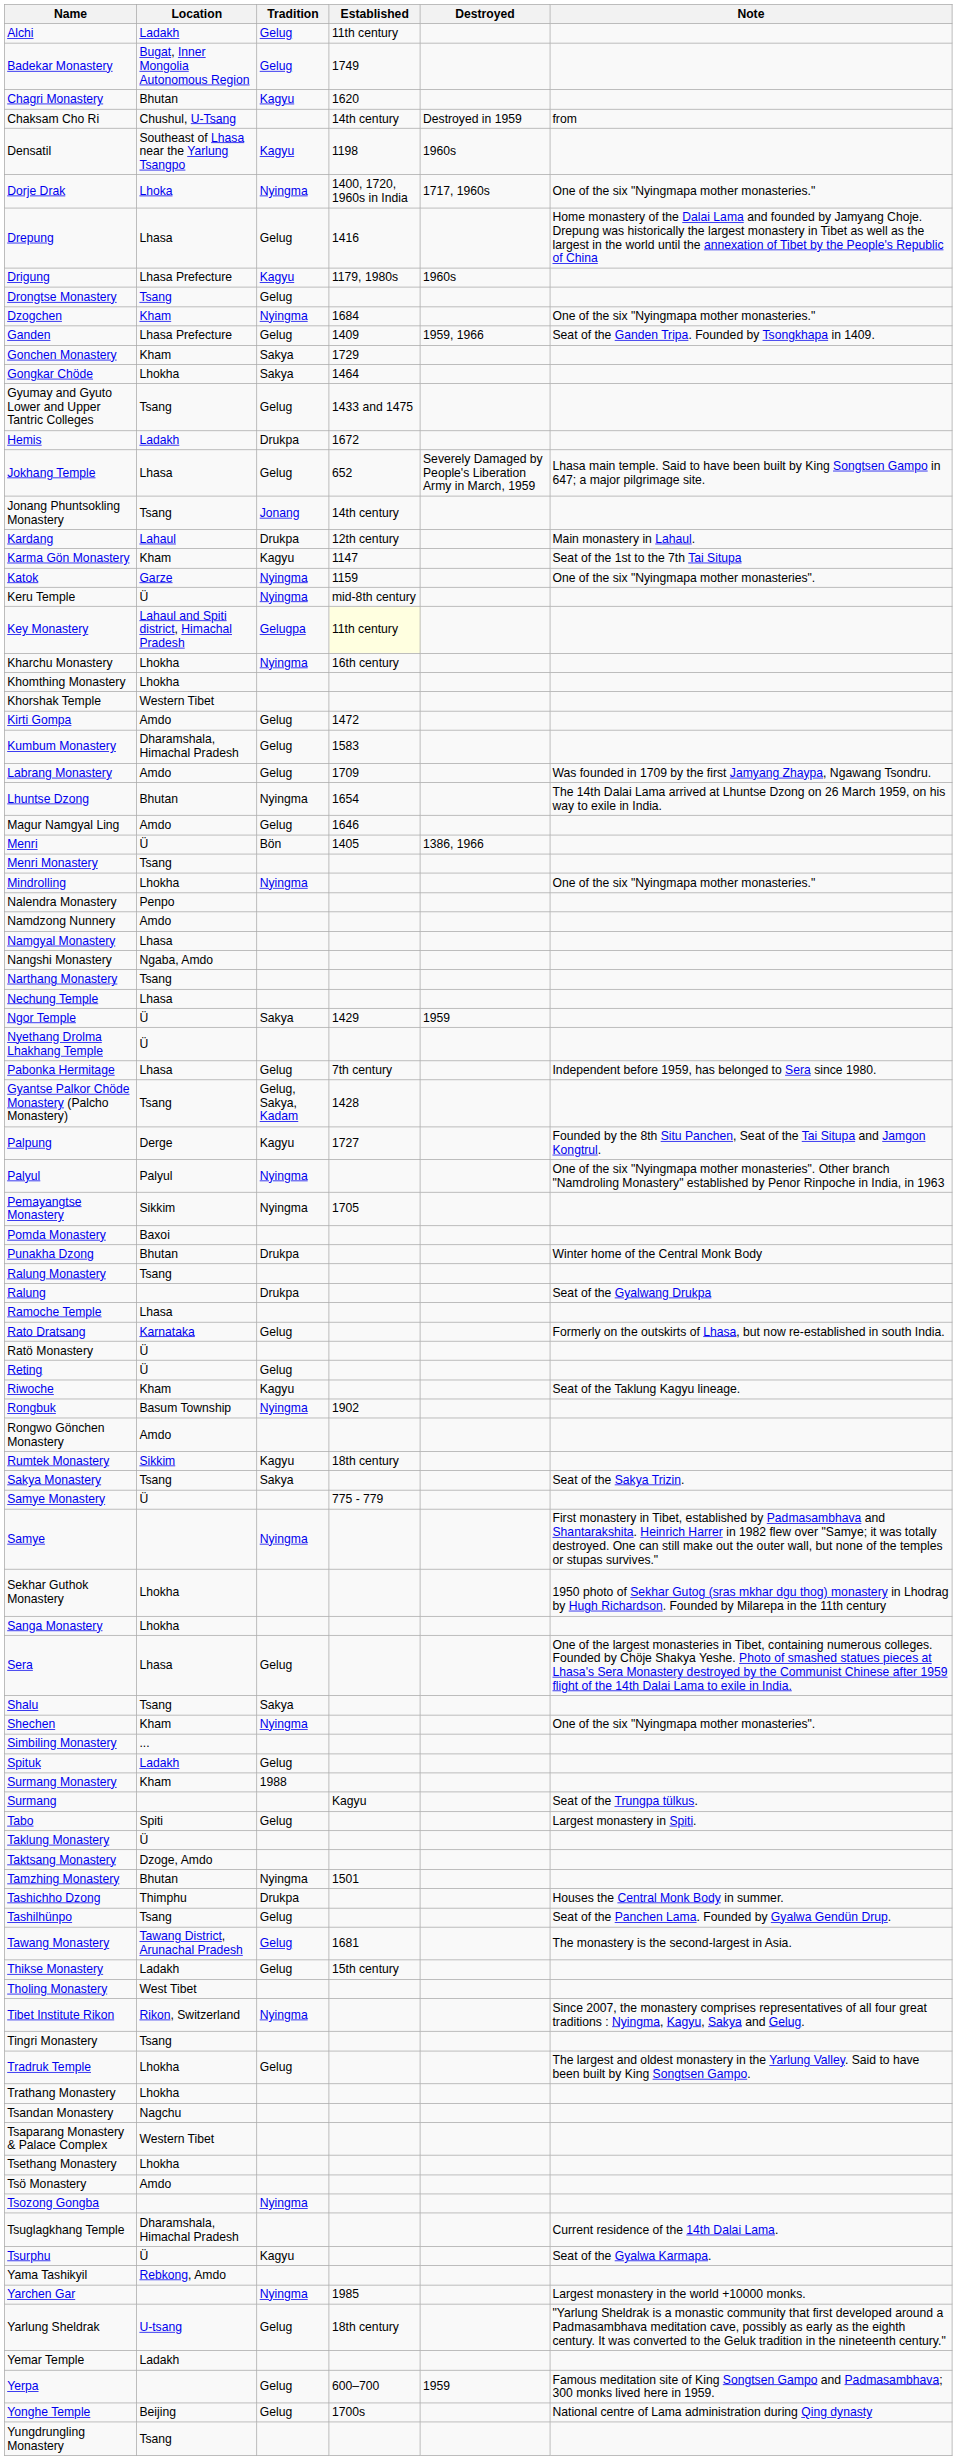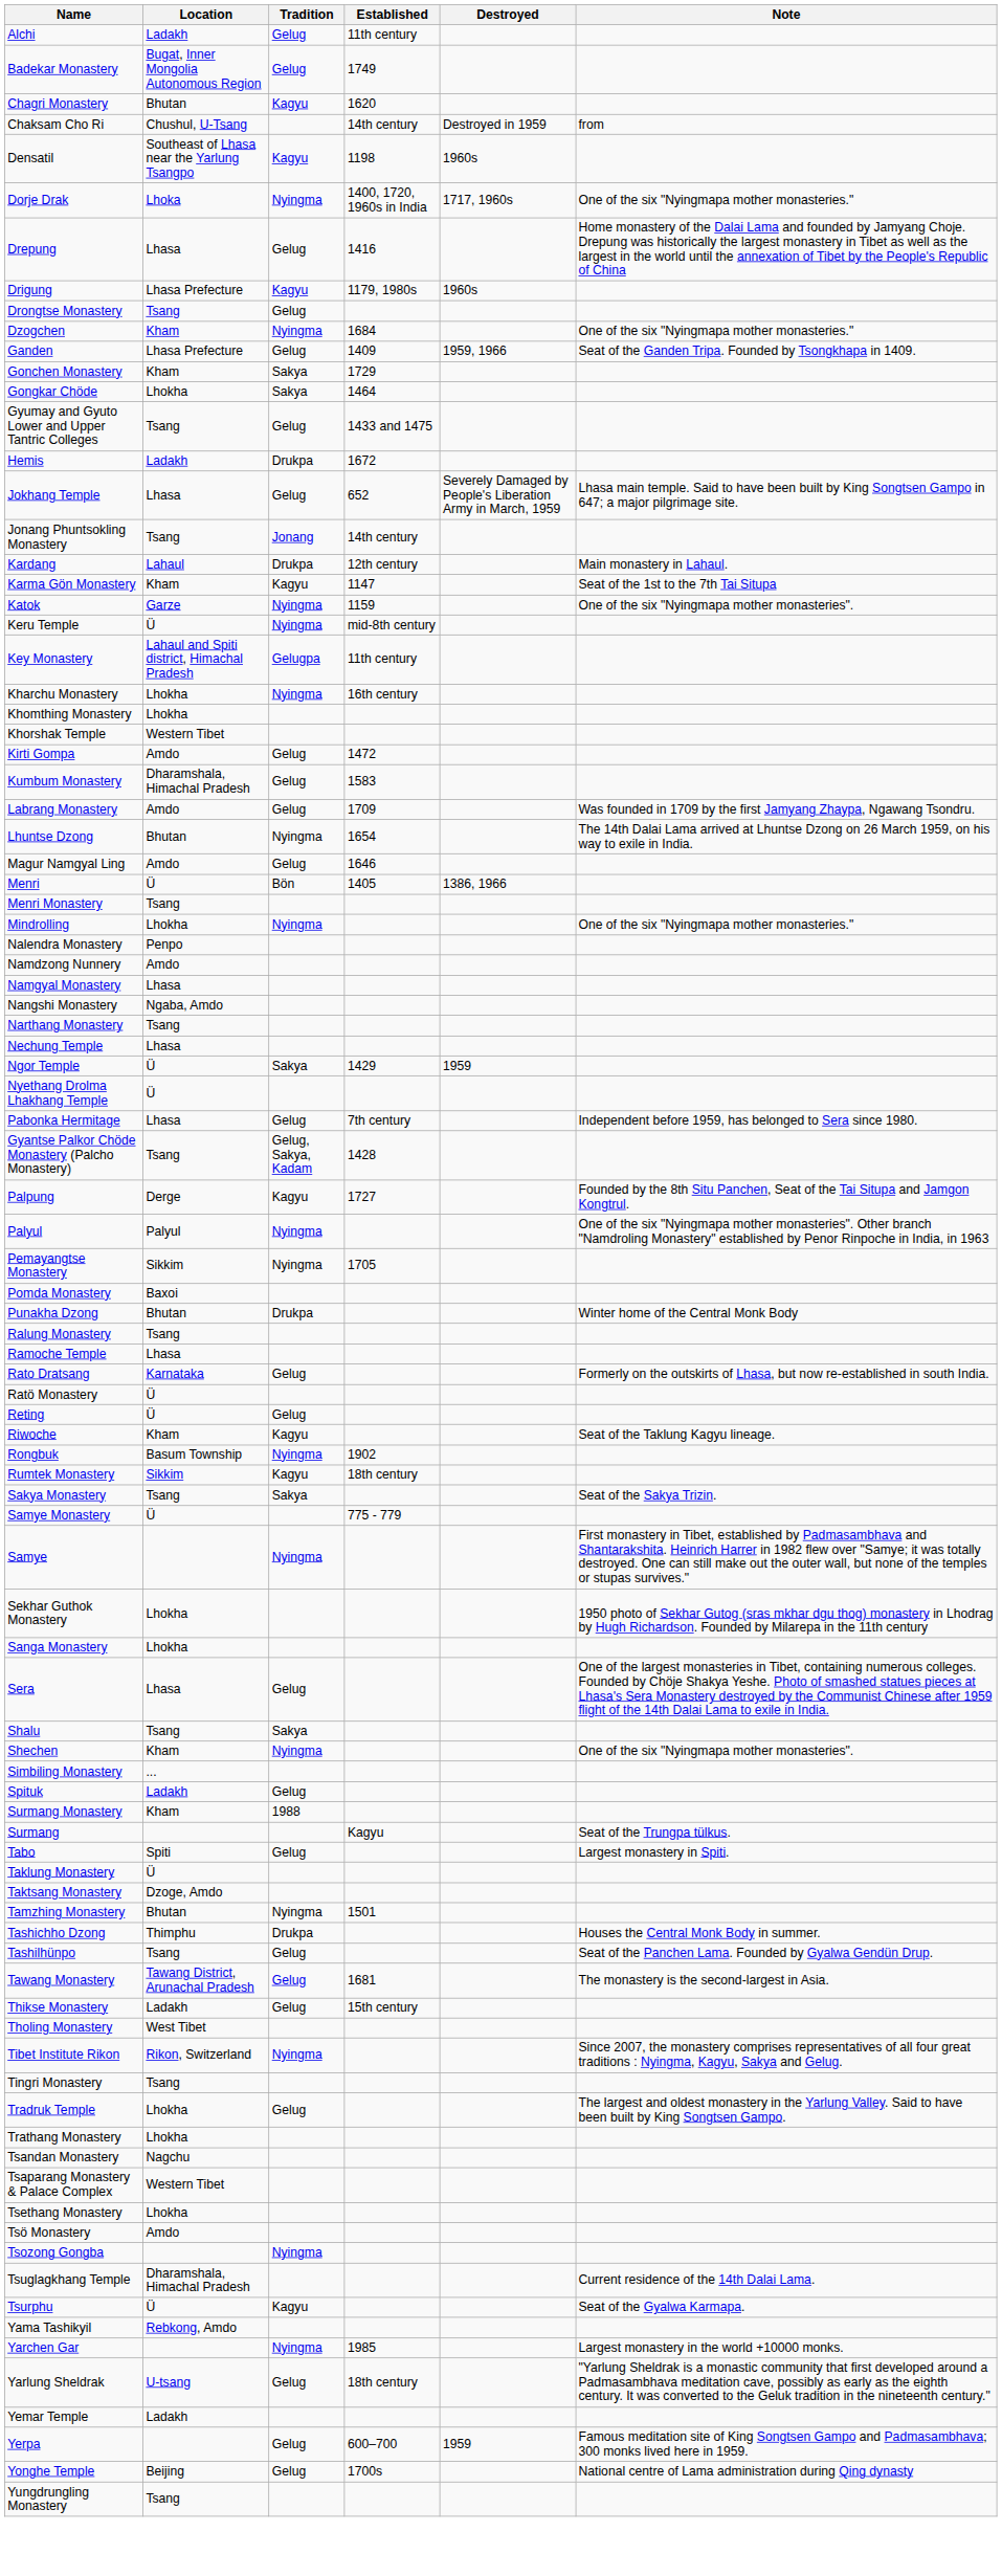Key Monastery | Established: lightyellow background -> no background
- row: Ralung | Drukpa | Seat of the Gyalwang Drukpa
- row: Rongwo Gönchen Monastery | Amdo
